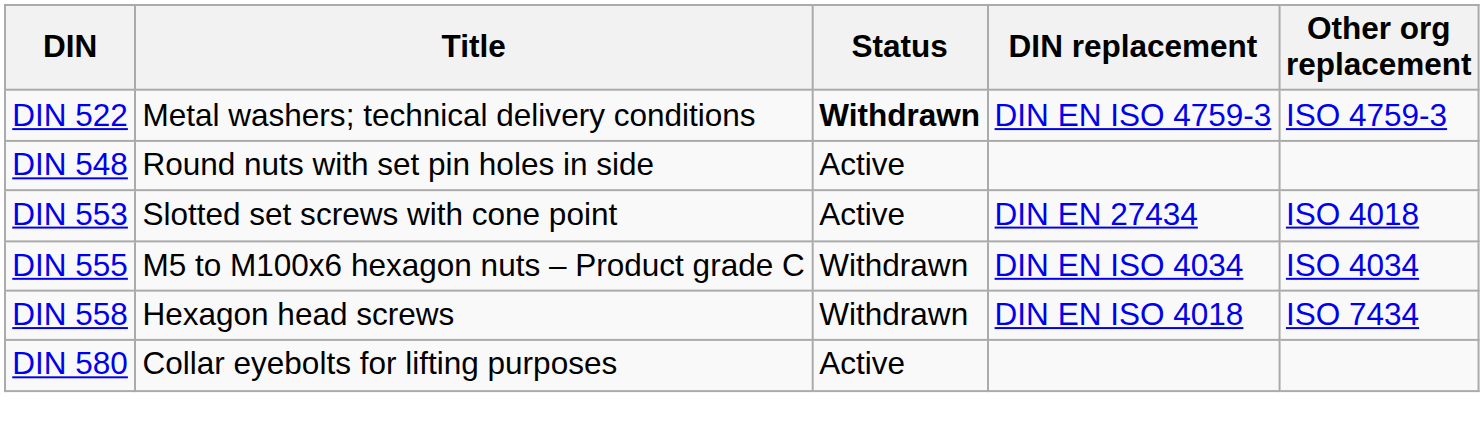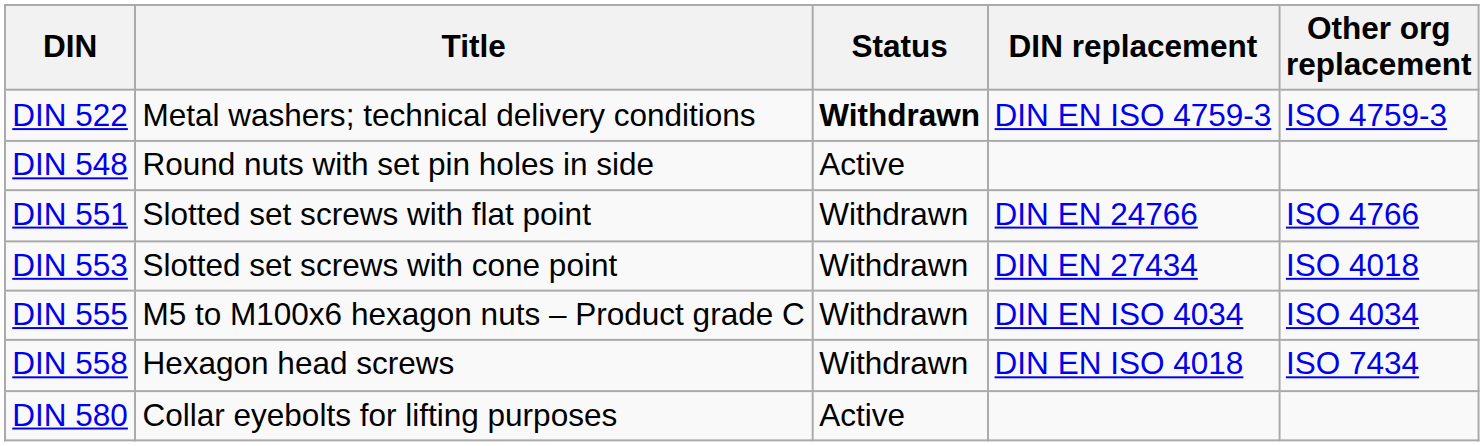+ row: DIN 551 | Slotted set screws with flat point | Withdrawn | DIN EN 24766 | ISO 4766
DIN 553 | Status: Active -> Withdrawn
